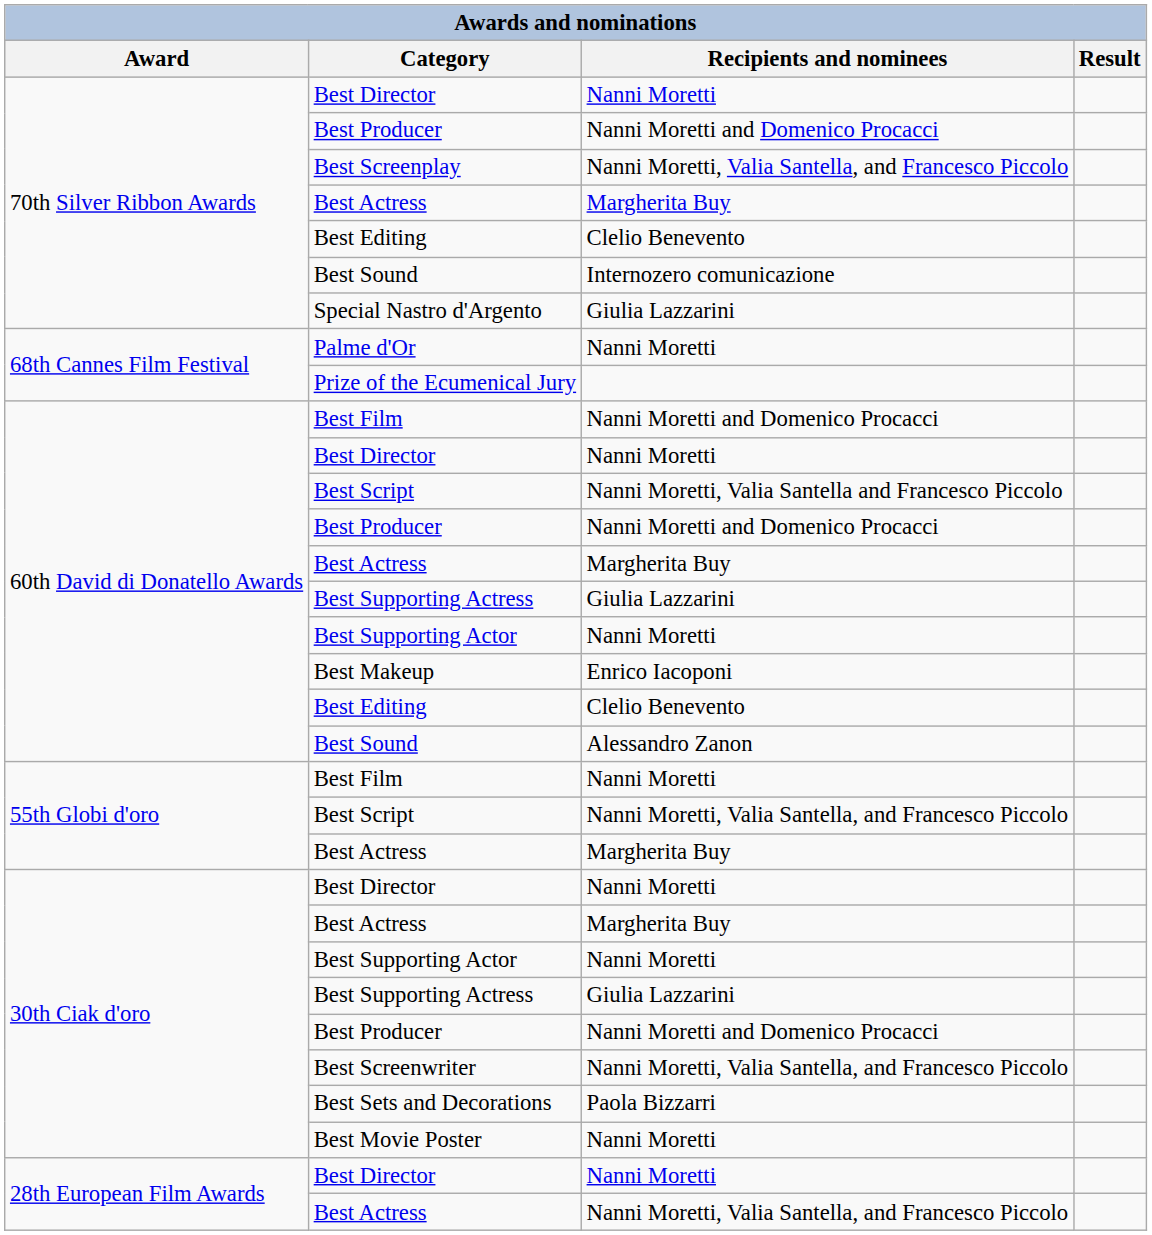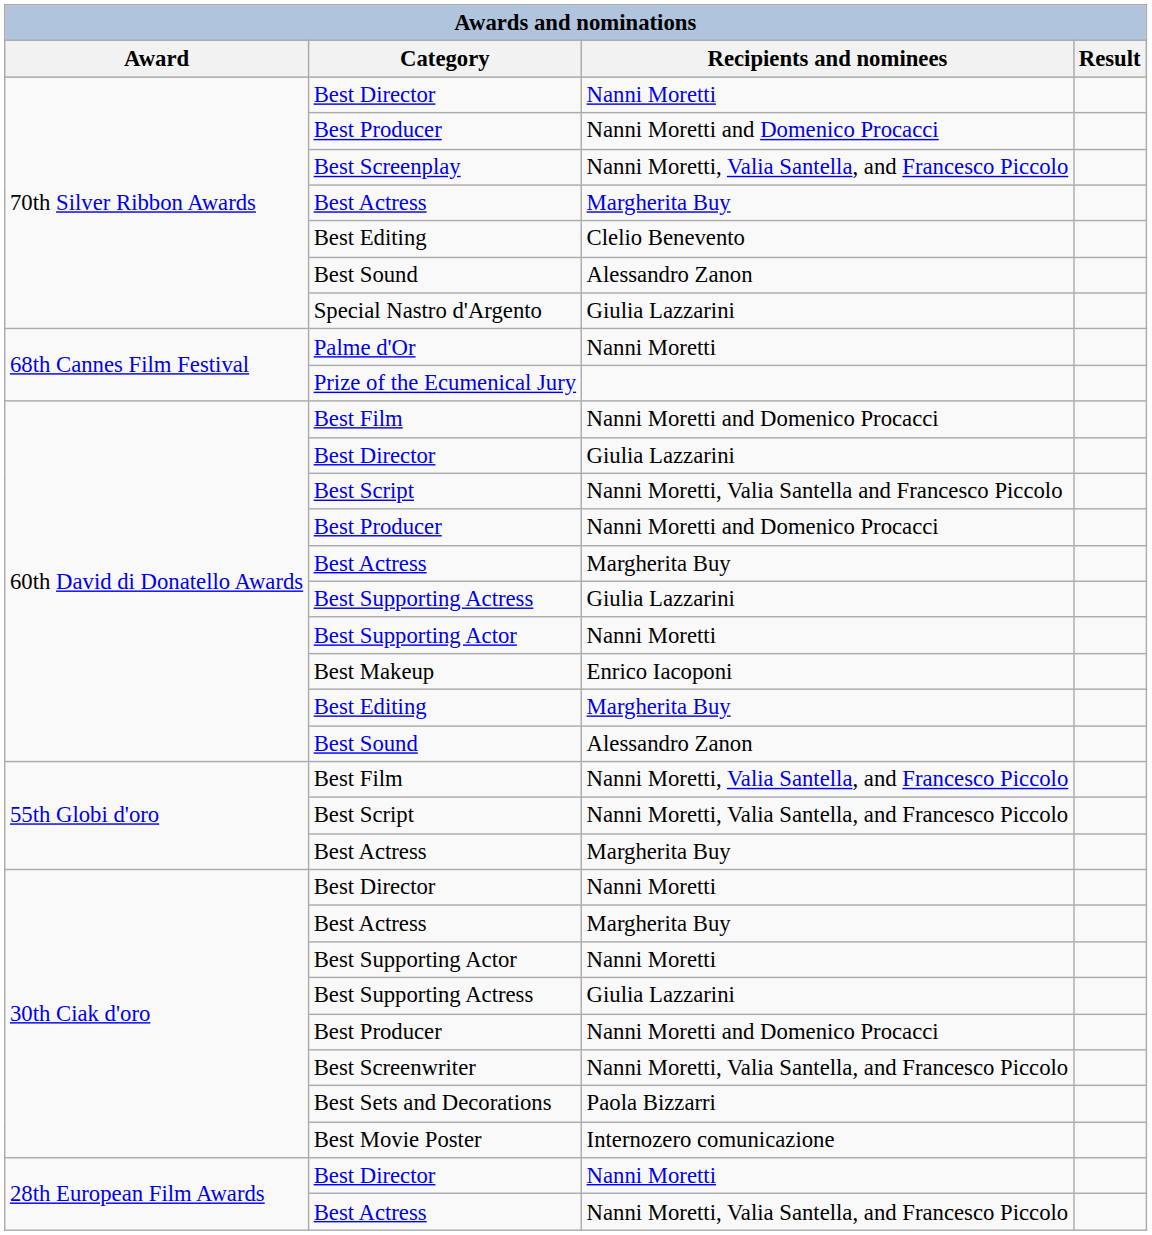70th Silver Ribbon Awards / Best Sound | Recipients and nominees: Internozero comunicazione -> Alessandro Zanon
60th David di Donatello Awards / Best Director | Recipients and nominees: Nanni Moretti -> Giulia Lazzarini
60th David di Donatello Awards / Best Editing | Recipients and nominees: Clelio Benevento -> Margherita Buy
55th Globi d'oro / Best Film | Recipients and nominees: Nanni Moretti -> Nanni Moretti, Valia Santella, and Francesco Piccolo
Best Movie Poster | Recipients and nominees: Nanni Moretti -> Internozero comunicazione
